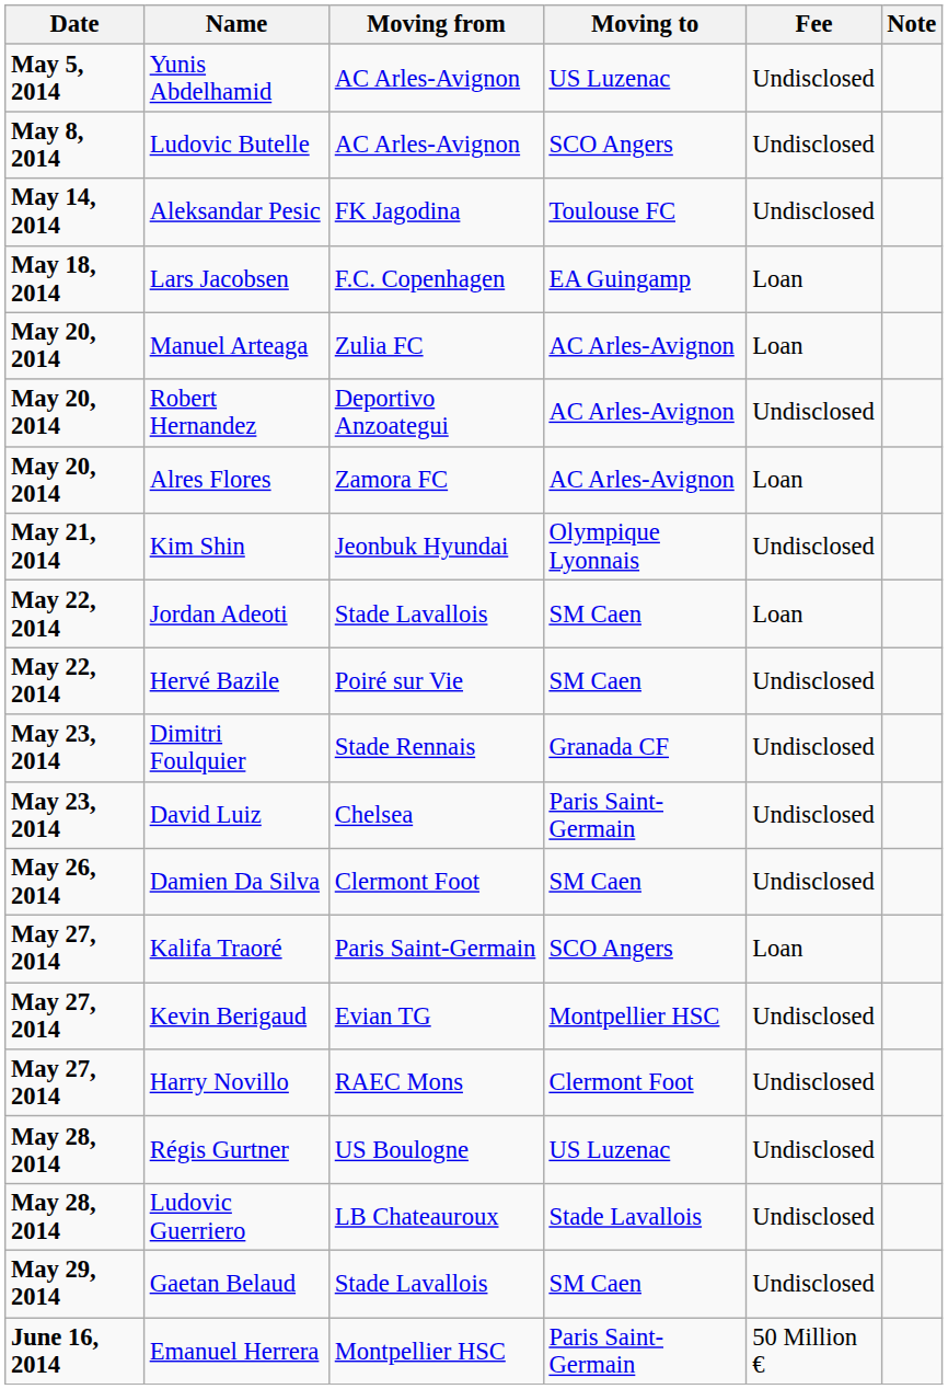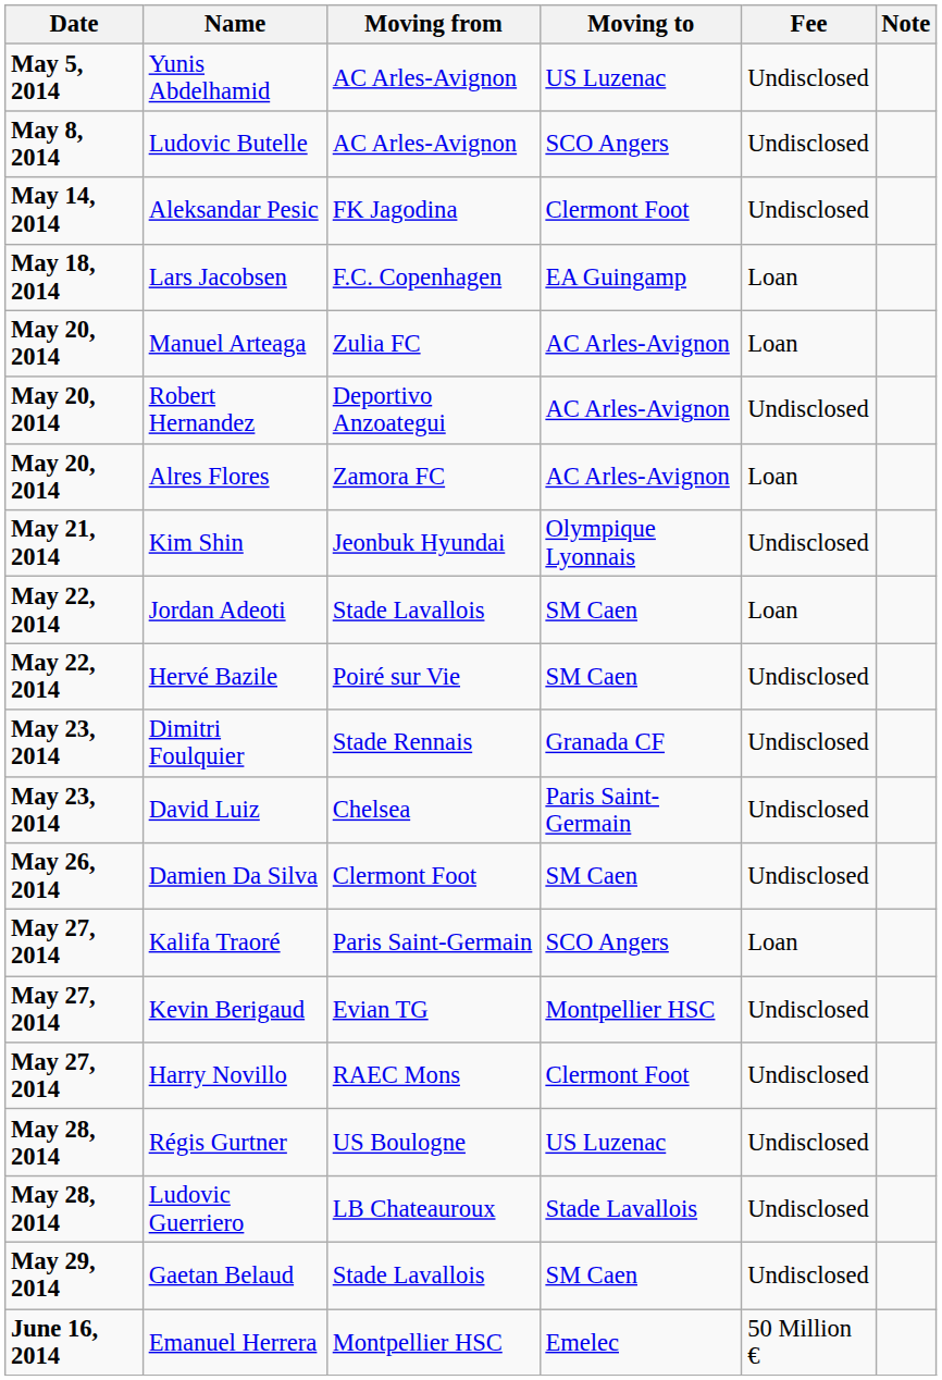Aleksandar Pesic | Moving to: Toulouse FC -> Clermont Foot
Emanuel Herrera | Moving to: Paris Saint-Germain -> Emelec
